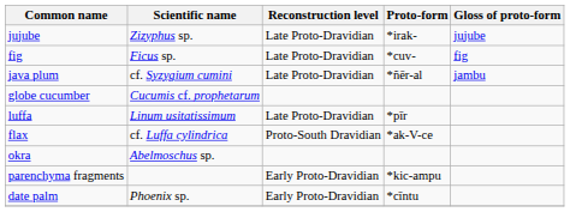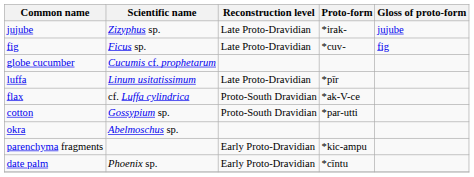- row: java plum | cf. Syzygium cumini | Late Proto-Dravidian | *ñēr-al | jambu
+ row: cotton | Gossypium sp. | Proto-South Dravidian | *par-utti
